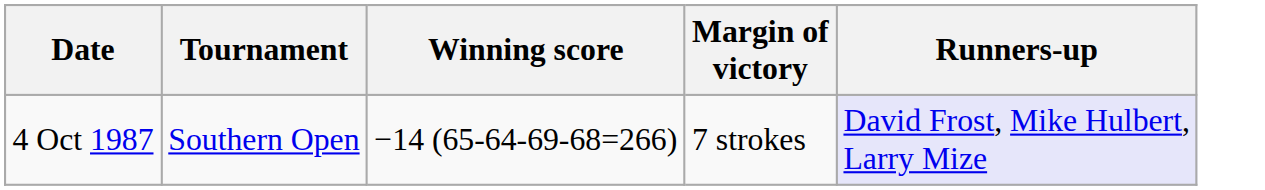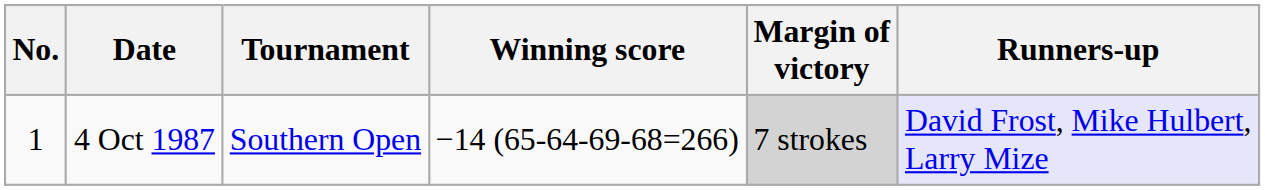+ column: No. | 1
4 Oct 1987 | Margin of victory: no background -> lightgrey background
